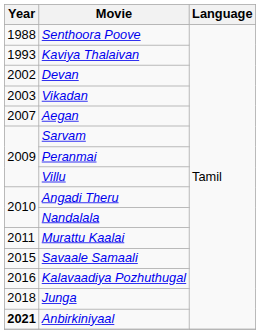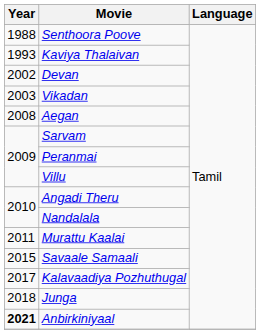Aegan | Year: 2007 -> 2008
Kalavaadiya Pozhuthugal | Year: 2016 -> 2017
